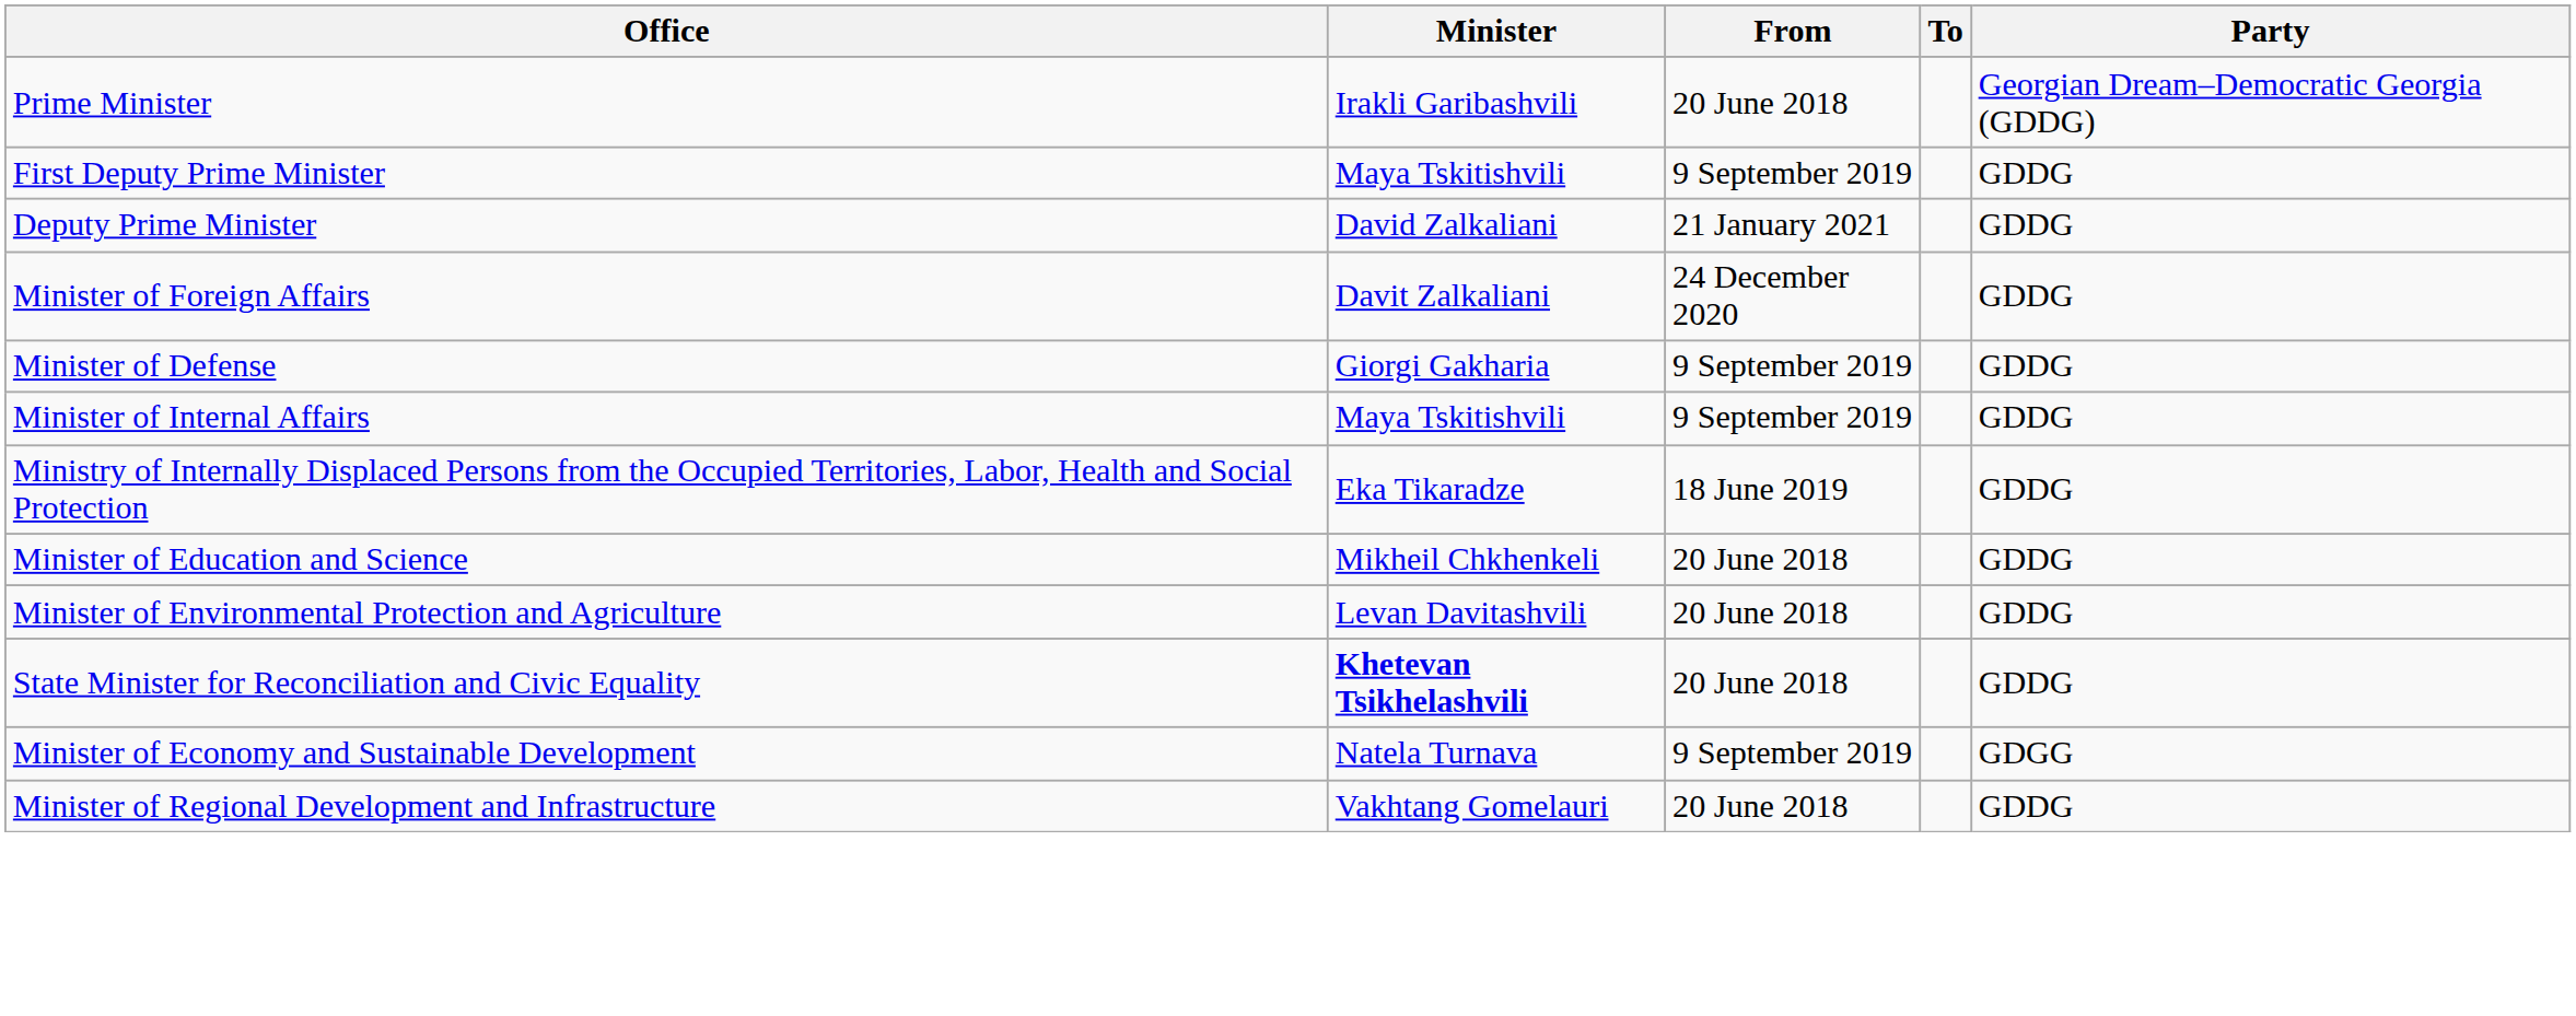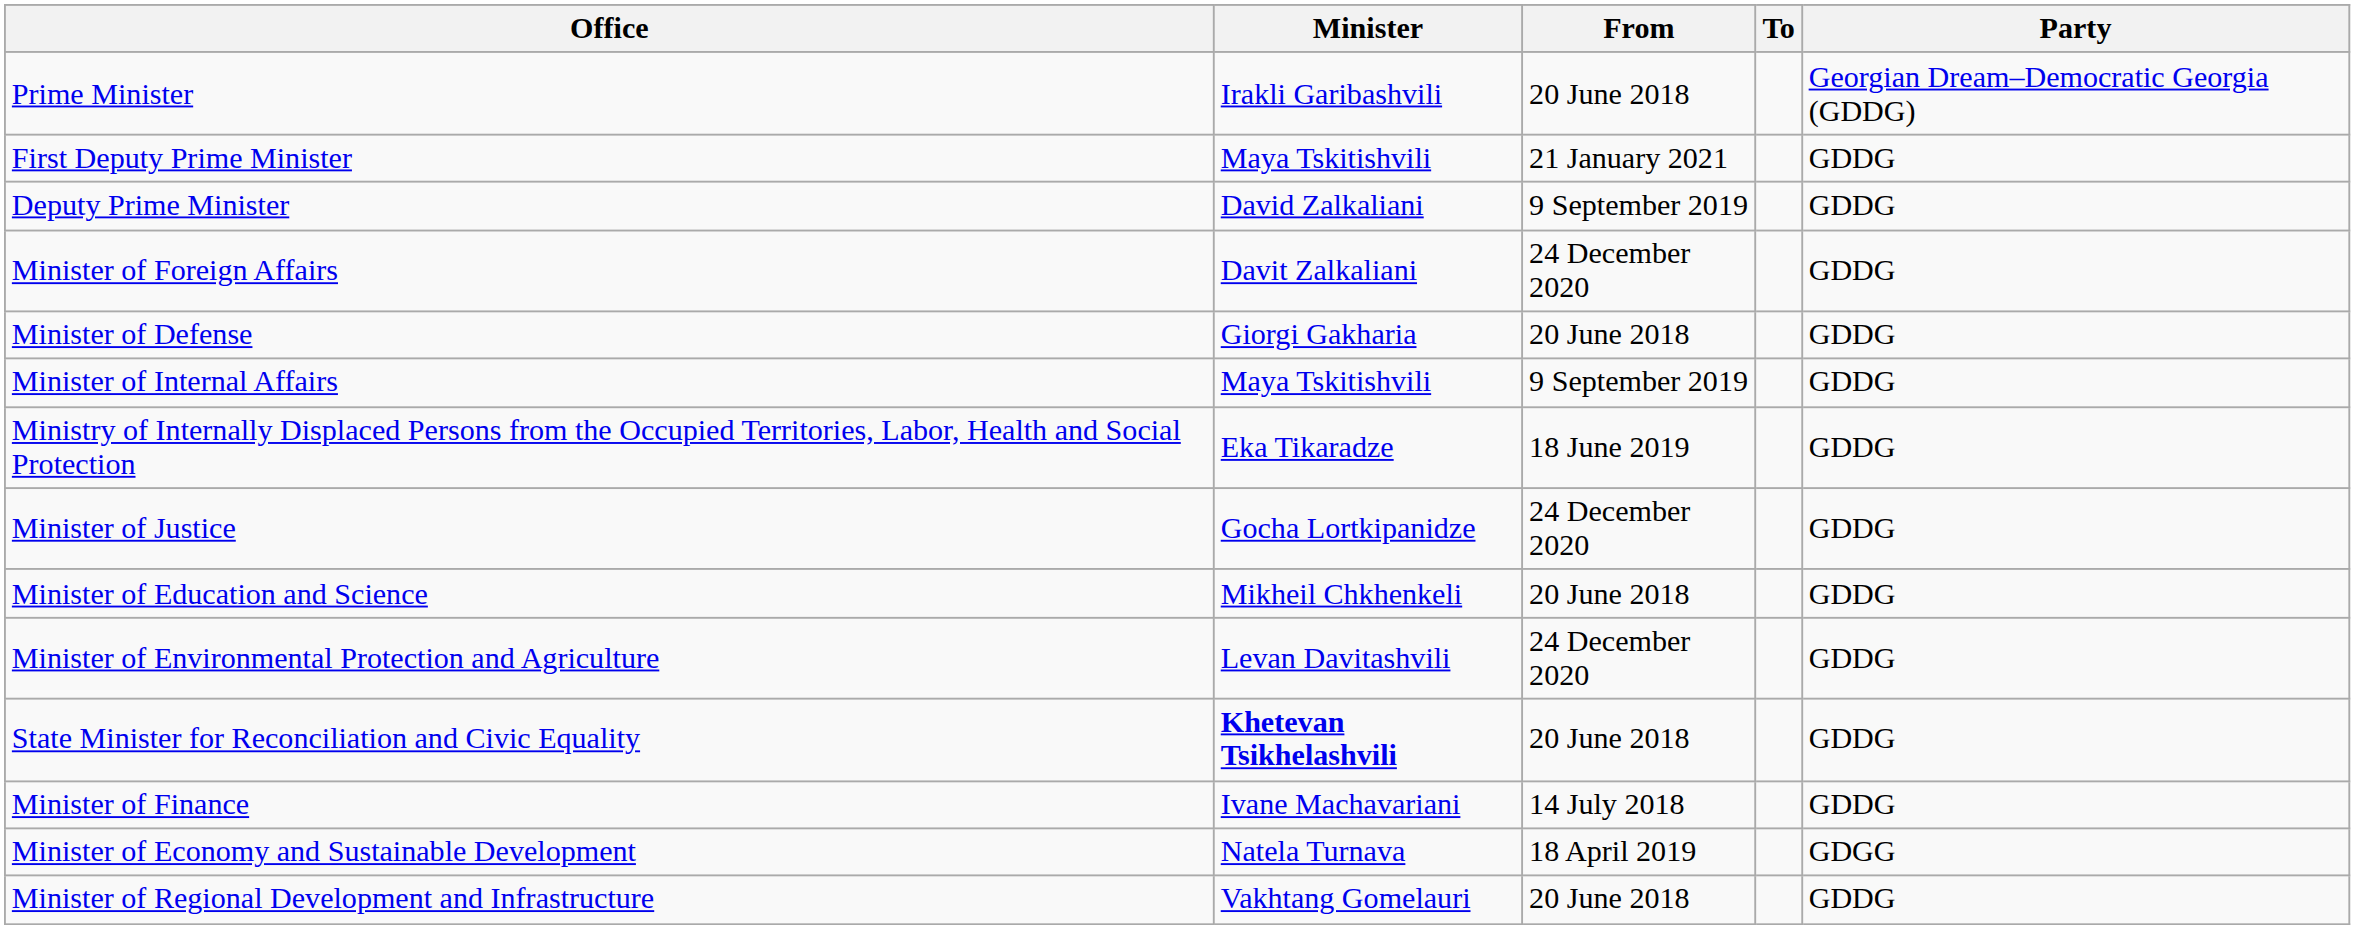First Deputy Prime Minister | From: 9 September 2019 -> 21 January 2021
Deputy Prime Minister | From: 21 January 2021 -> 9 September 2019
Minister of Defense | From: 9 September 2019 -> 20 June 2018
+ row: Minister of Justice | Gocha Lortkipanidze | 24 December 2020 | GDDG
Minister of Environmental Protection and Agriculture | From: 20 June 2018 -> 24 December 2020
+ row: Minister of Finance | Ivane Machavariani | 14 July 2018 | GDDG
Minister of Economy and Sustainable Development | From: 9 September 2019 -> 18 April 2019
